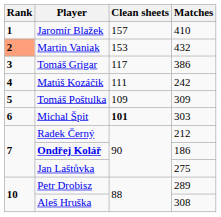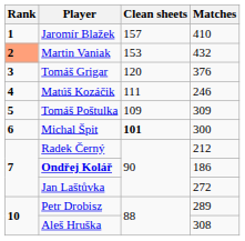Tomáš Grigar | Clean sheets: 117 -> 120
Tomáš Grigar | Matches: 386 -> 376
Matúš Kozáčik | Matches: 242 -> 246
Michal Špit | Matches: 303 -> 300
Jan Laštůvka | Matches: 275 -> 272
